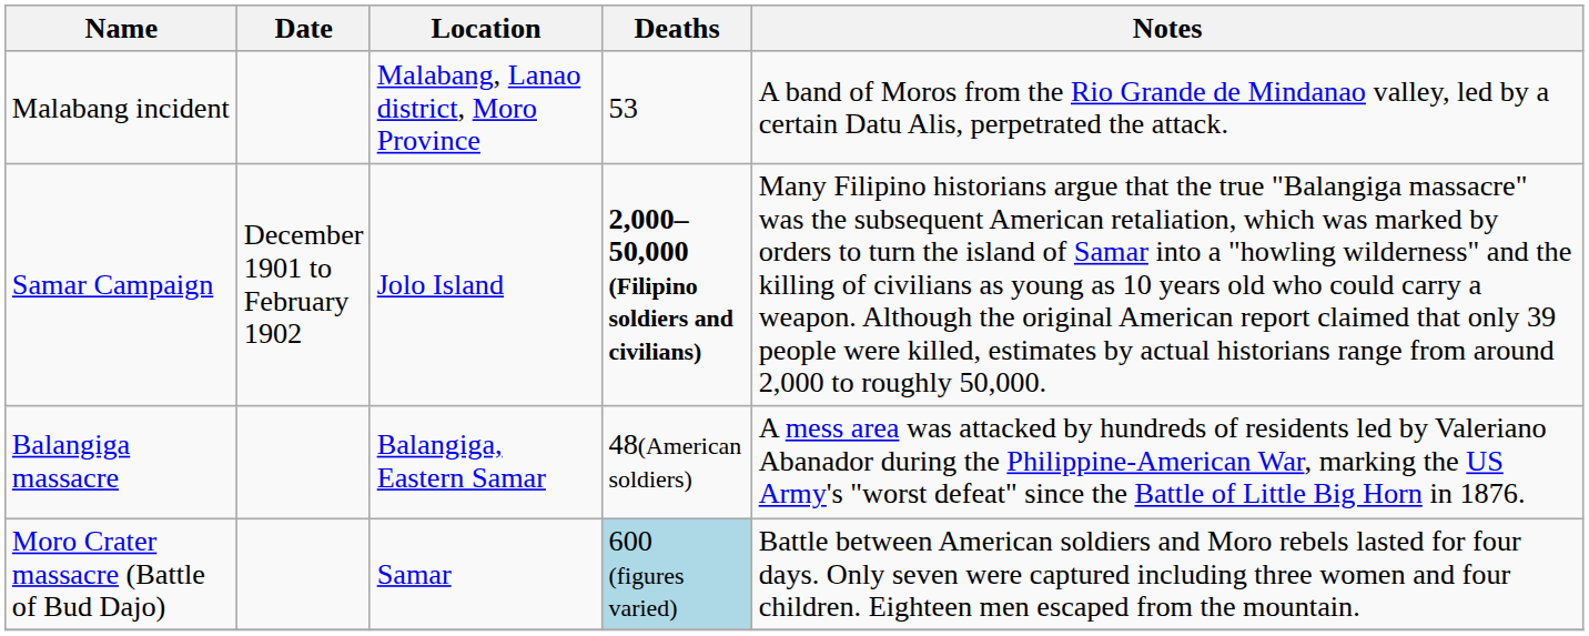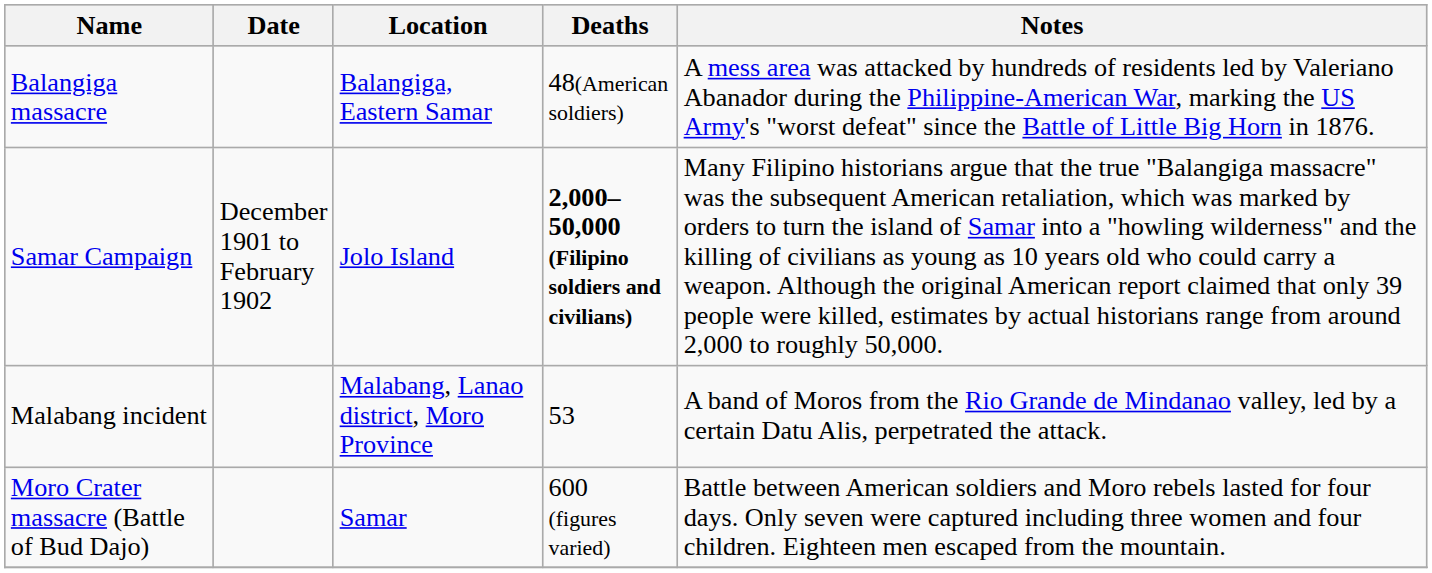rows swapped: Balangiga massacre <-> Malabang incident
Moro Crater massacre (Battle of Bud Dajo) | Deaths: lightblue background -> no background
